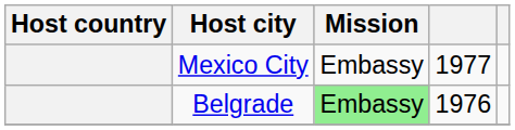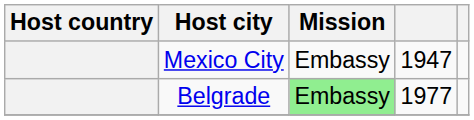Mexico City | column 4: 1977 -> 1947
Belgrade | column 4: 1976 -> 1977
